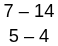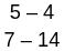rows swapped: 5 – 4 <-> 7 – 14
